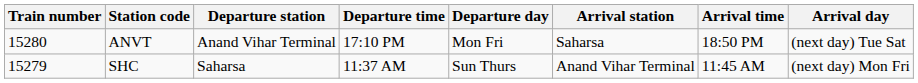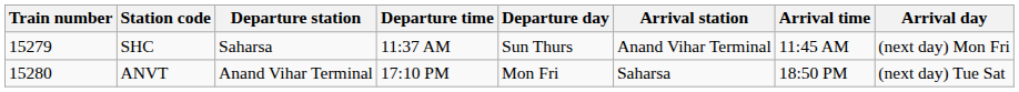rows swapped: SHC <-> ANVT
